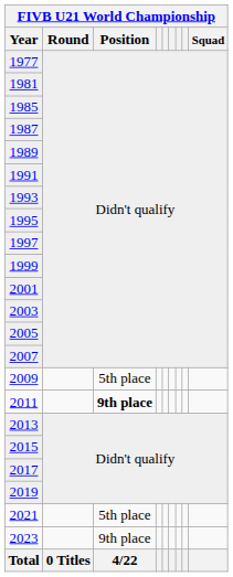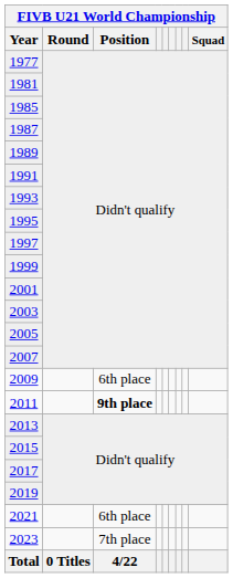2009 | FIVB U21 World Championship / Position: 5th place -> 6th place
2021 | FIVB U21 World Championship / Position: 5th place -> 6th place
2023 | FIVB U21 World Championship / Position: 9th place -> 7th place
